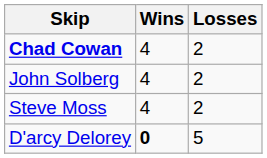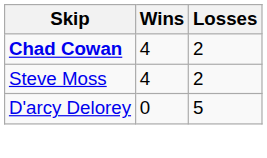- row: John Solberg | 4 | 2
D'arcy Delorey | Wins: bold -> normal
